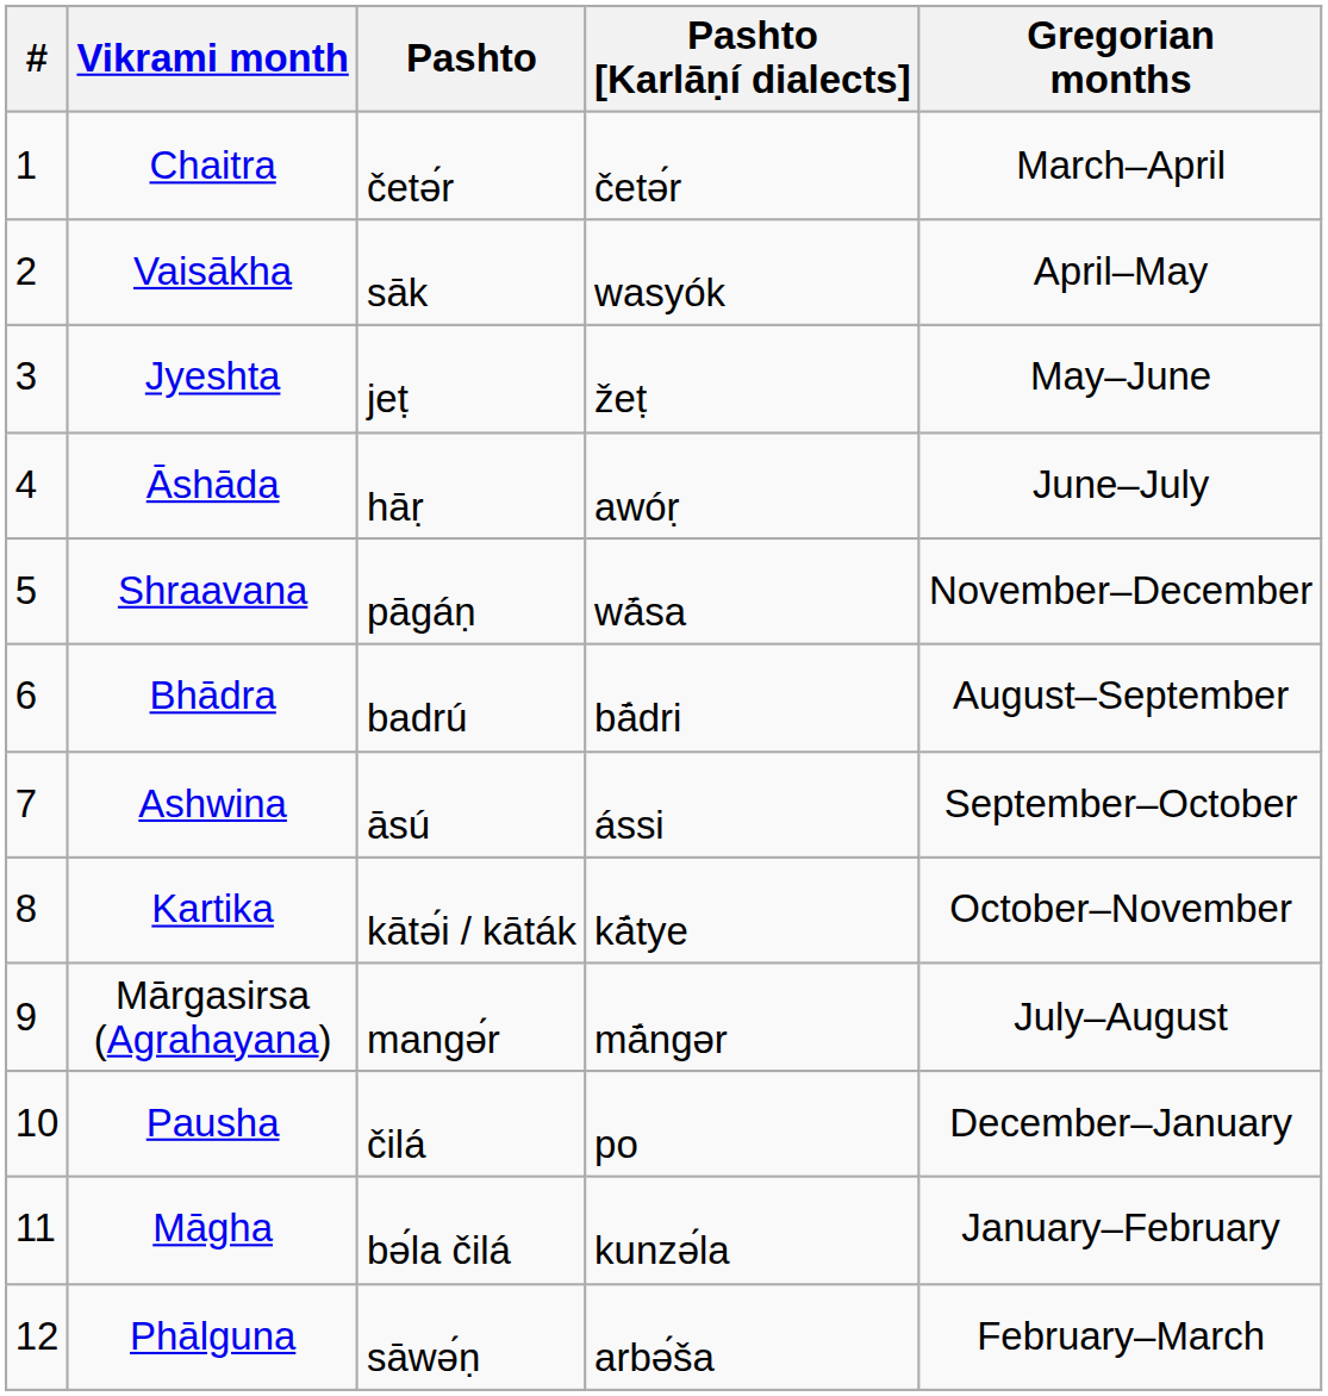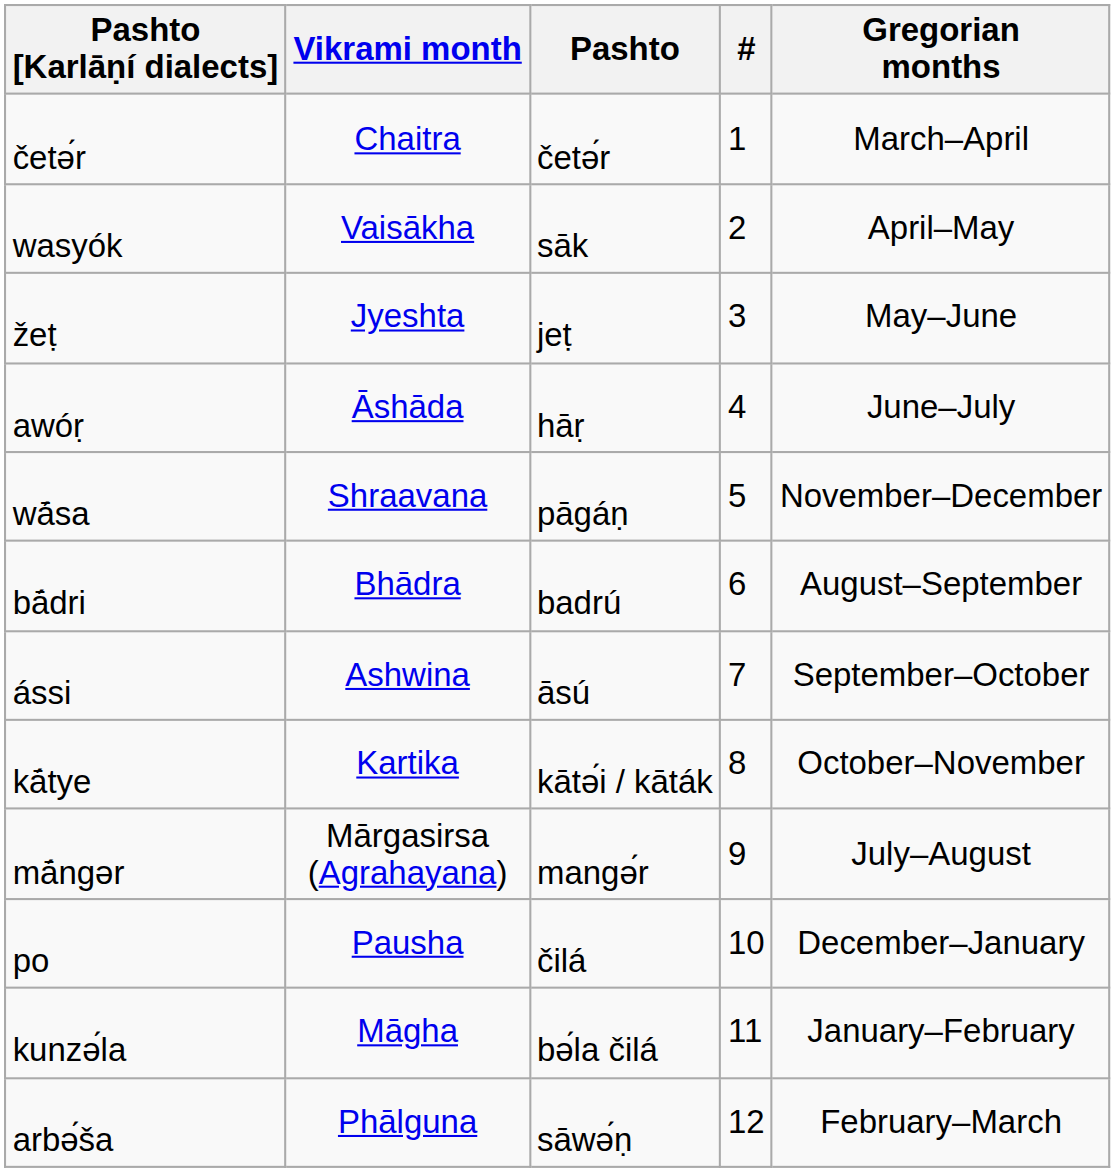columns swapped: # <-> Pashto [Karlāṇí dialects]
